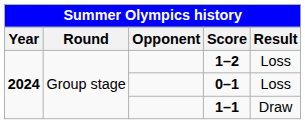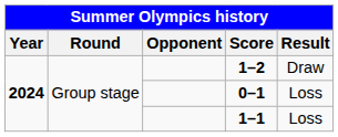1–2 | Result: Loss -> Draw
1–1 | Result: Draw -> Loss
